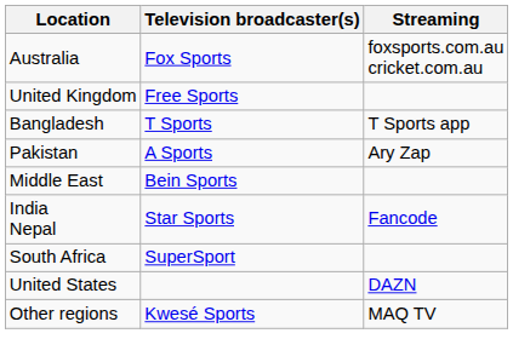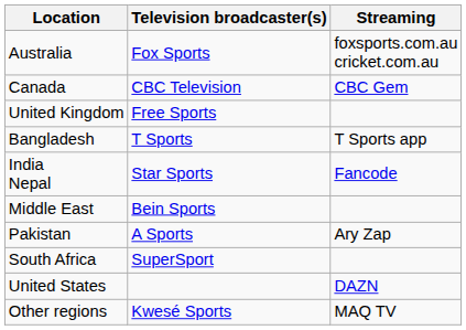+ row: Canada | CBC Television | CBC Gem
rows swapped: India Nepal <-> Pakistan
